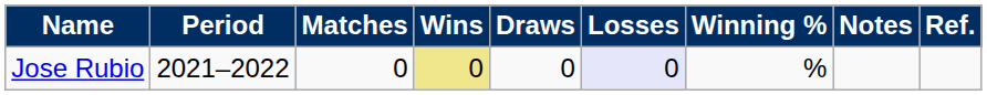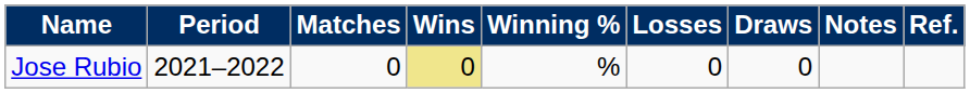columns swapped: Draws <-> Winning %
Jose Rubio | Losses: lavender background -> no background
